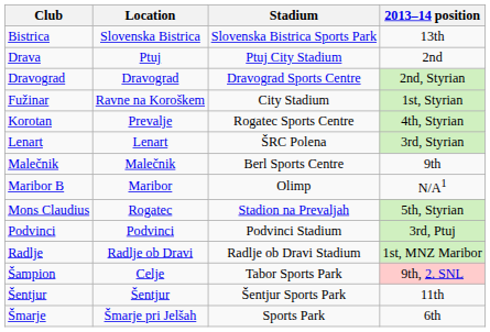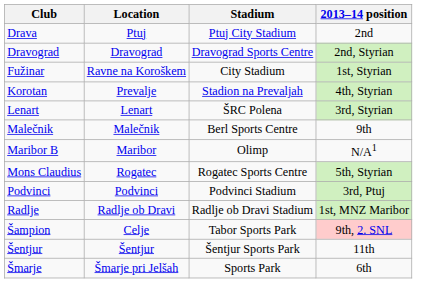- row: Bistrica | Slovenska Bistrica | Slovenska Bistrica Sports Park | 13th
Korotan | Stadium: Rogatec Sports Centre -> Stadion na Prevaljah
Mons Claudius | Stadium: Stadion na Prevaljah -> Rogatec Sports Centre
